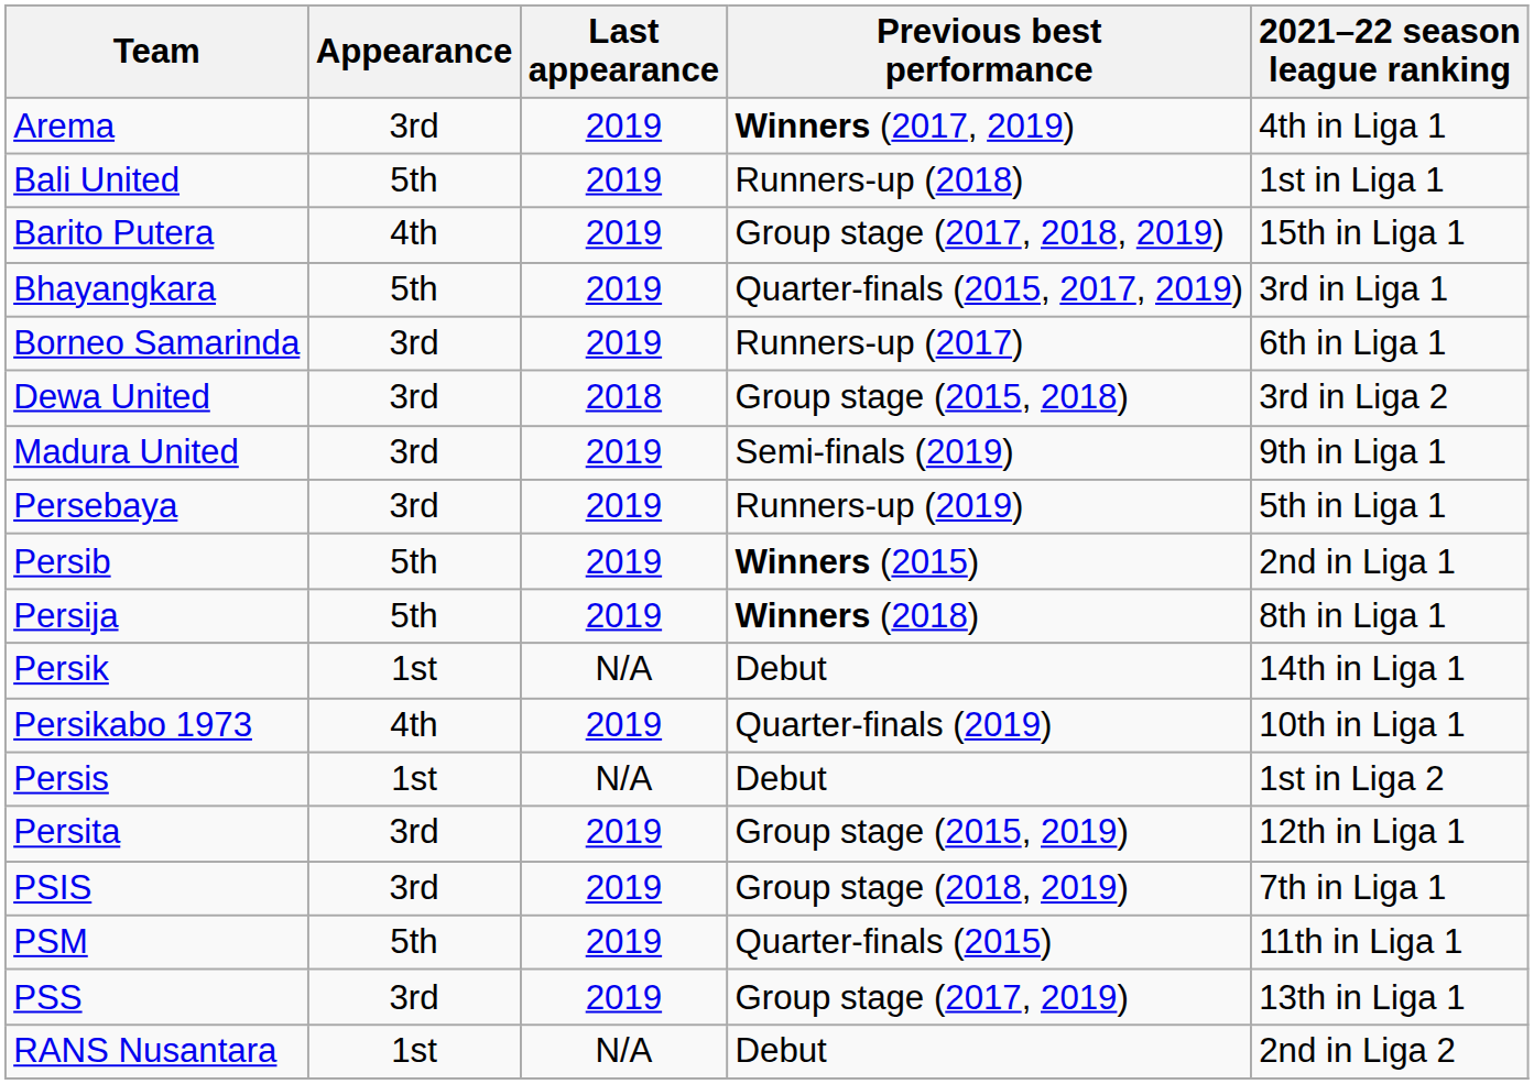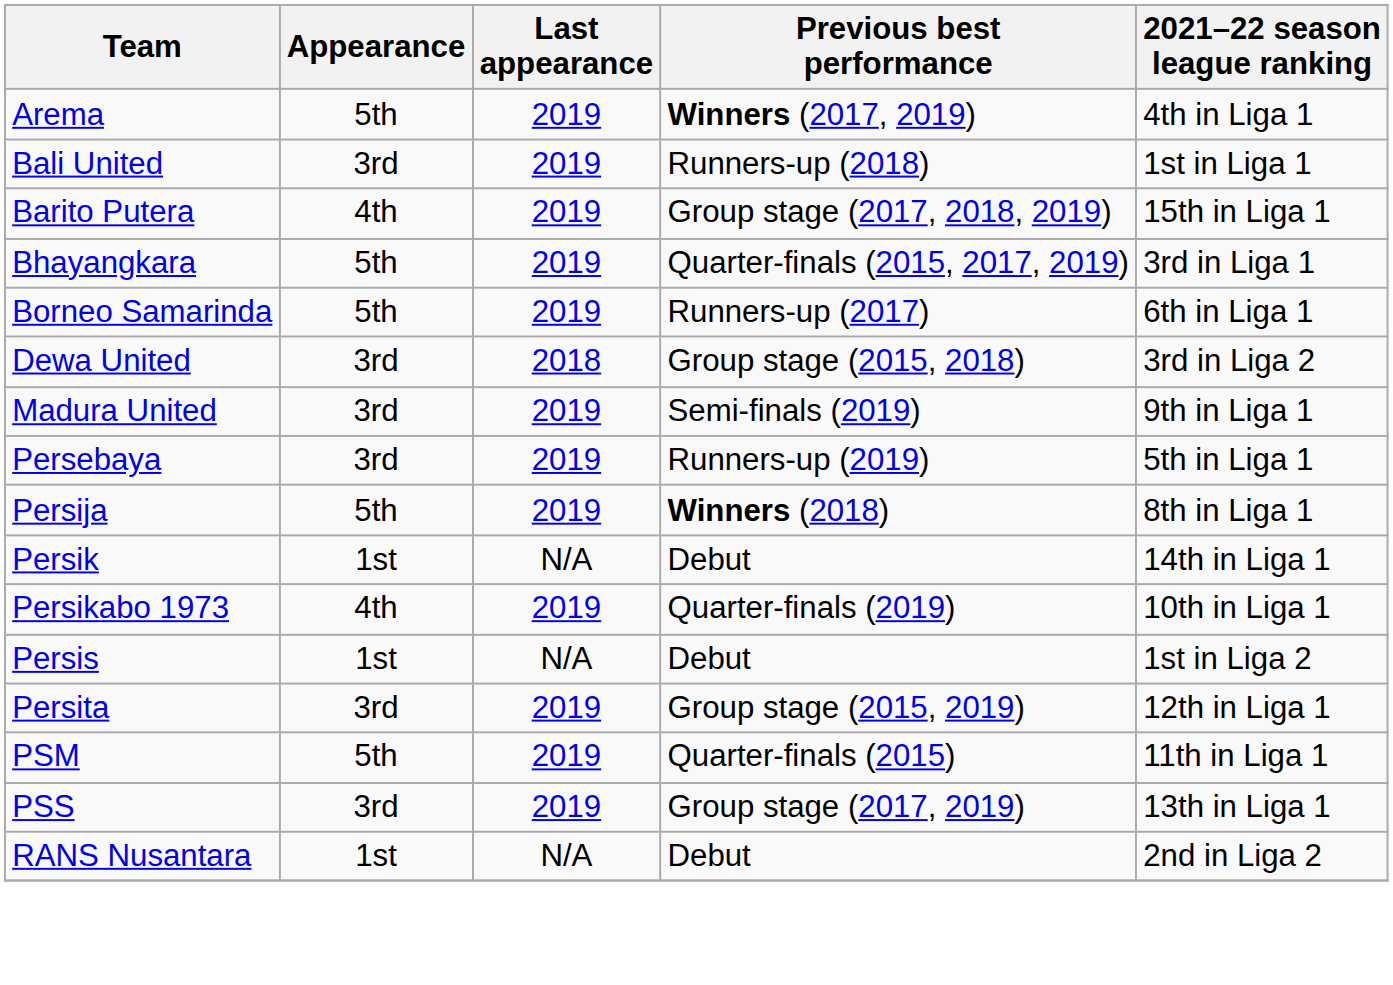Arema | Appearance: 3rd -> 5th
Bali United | Appearance: 5th -> 3rd
Borneo Samarinda | Appearance: 3rd -> 5th
- row: Persib | 5th | 2019 | Winners (2015) | 2nd in Liga 1
- row: PSIS | 3rd | 2019 | Group stage (2018, 2019) | 7th in Liga 1
